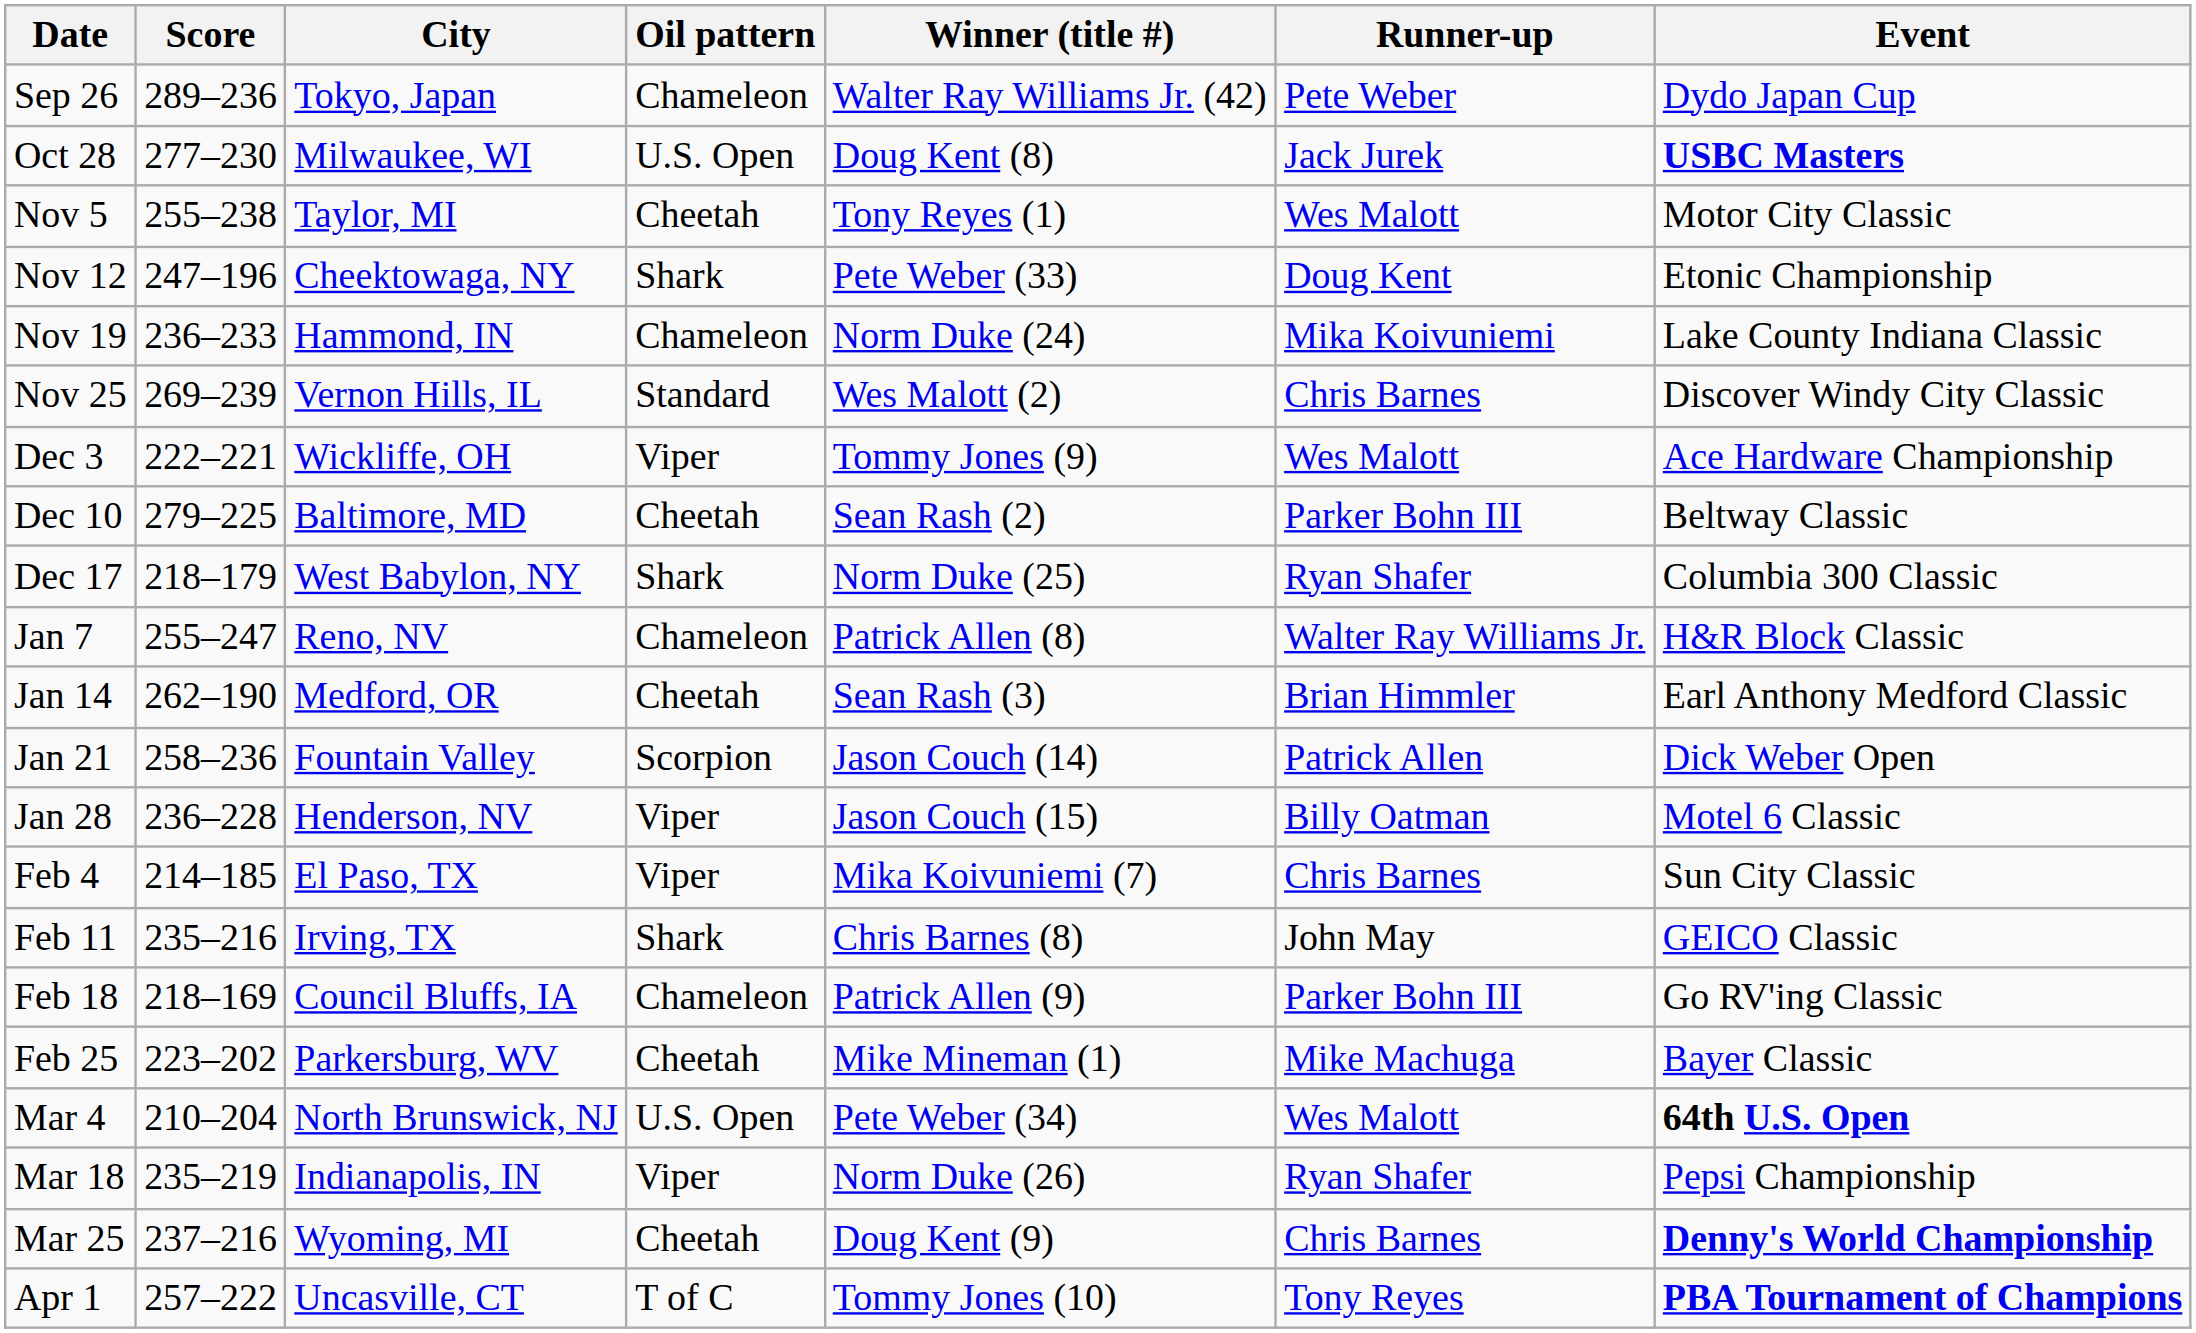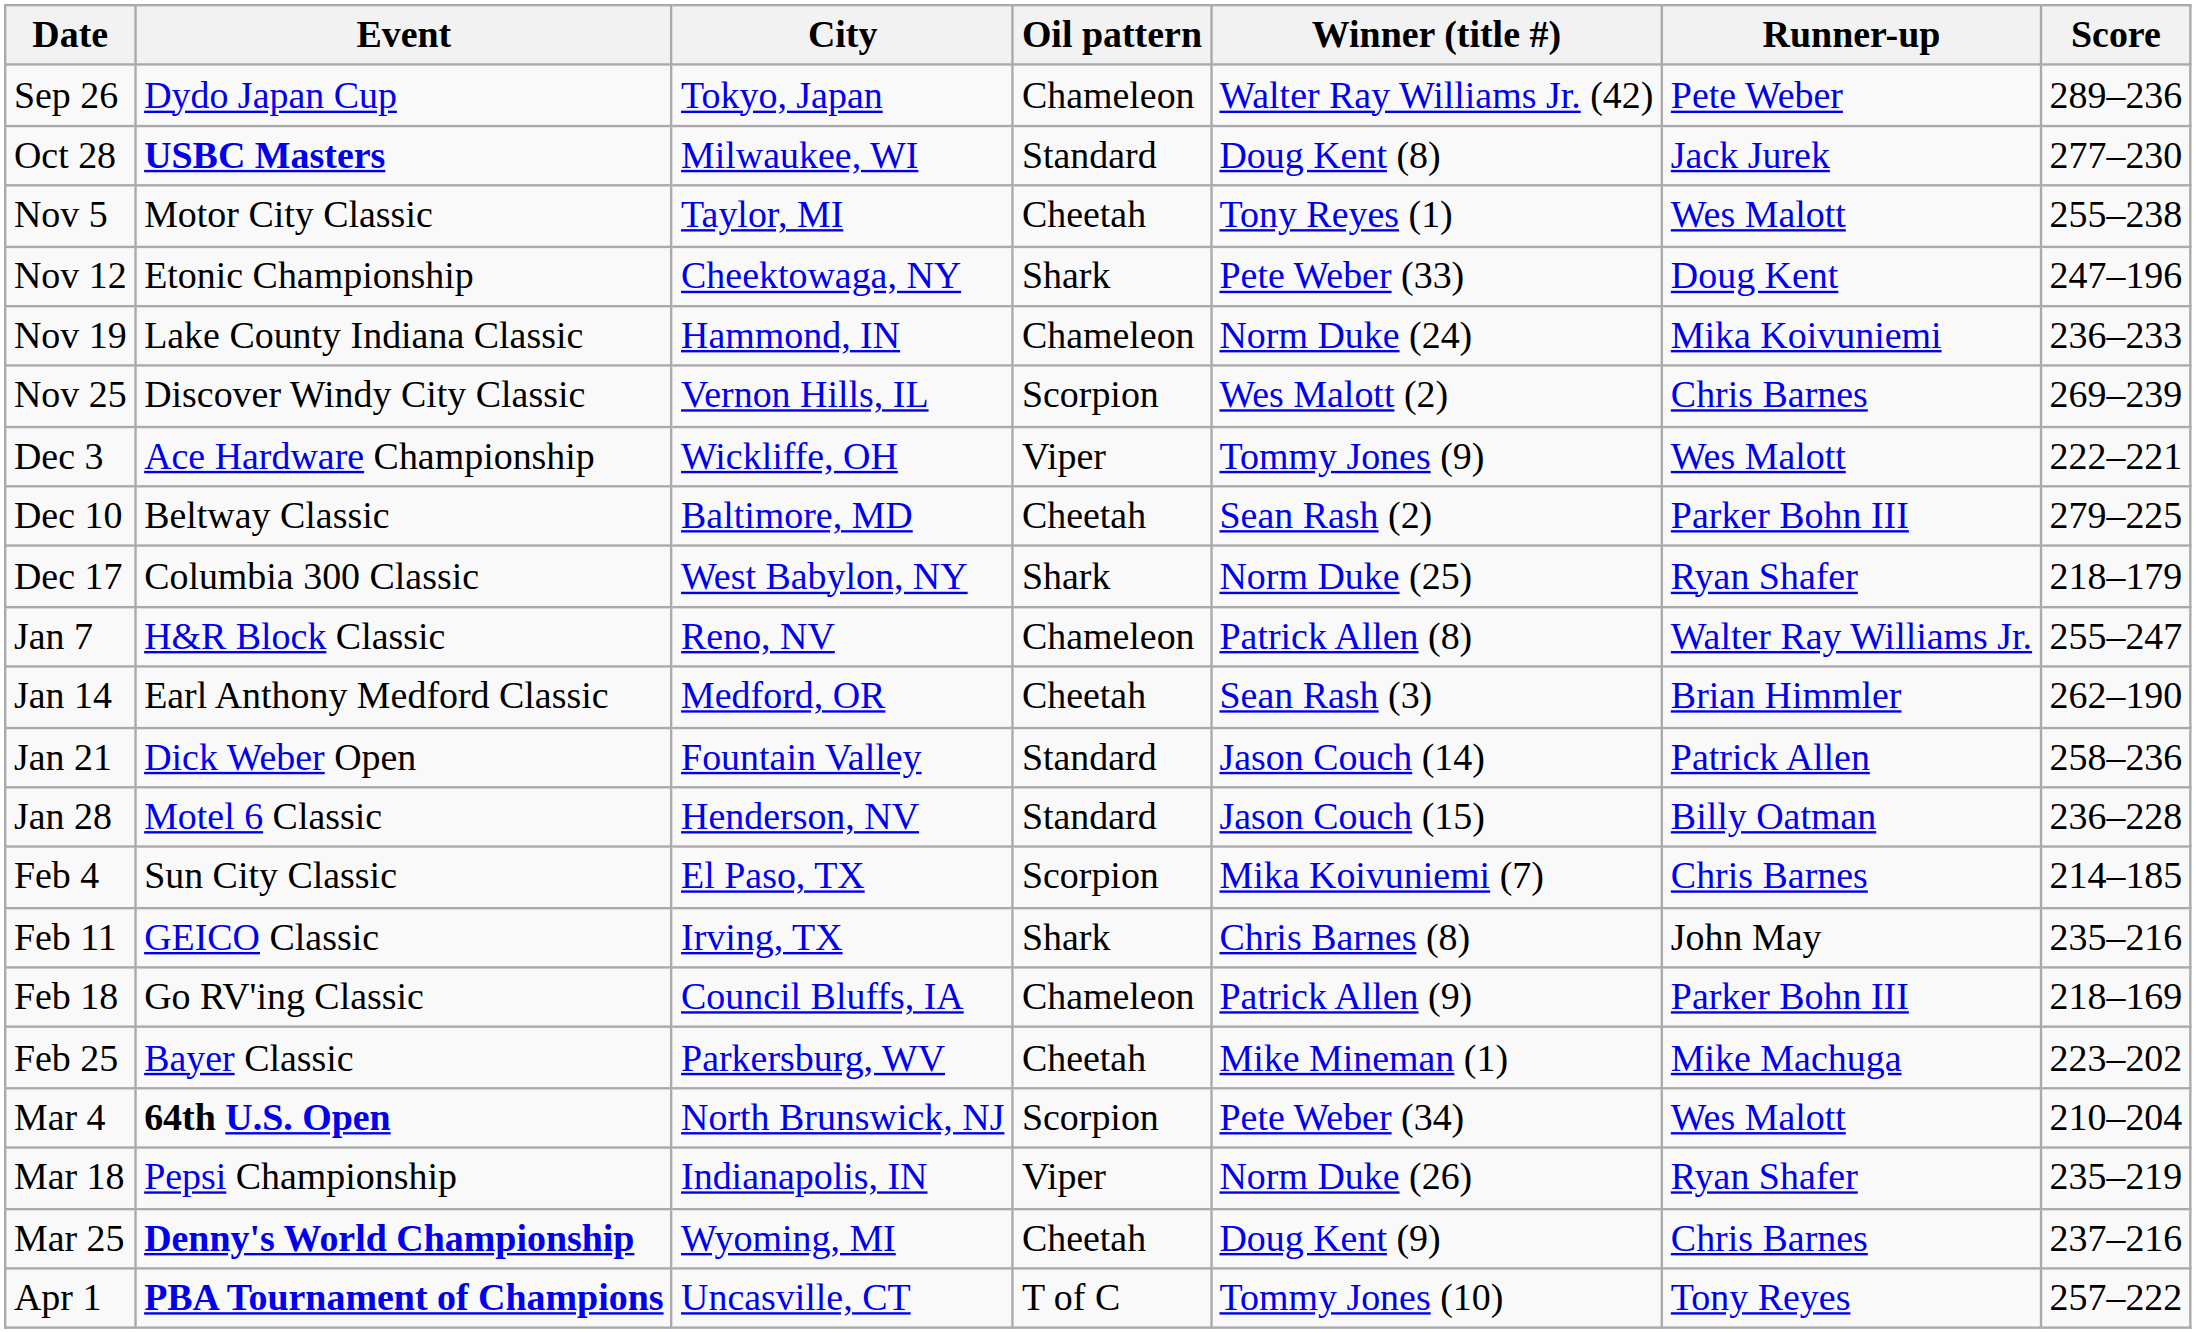columns swapped: Event <-> Score
Oct 28 | Oil pattern: U.S. Open -> Standard
Nov 25 | Oil pattern: Standard -> Scorpion
Jan 21 | Oil pattern: Scorpion -> Standard
Jan 28 | Oil pattern: Viper -> Standard
Feb 4 | Oil pattern: Viper -> Scorpion
Mar 4 | Oil pattern: U.S. Open -> Scorpion
